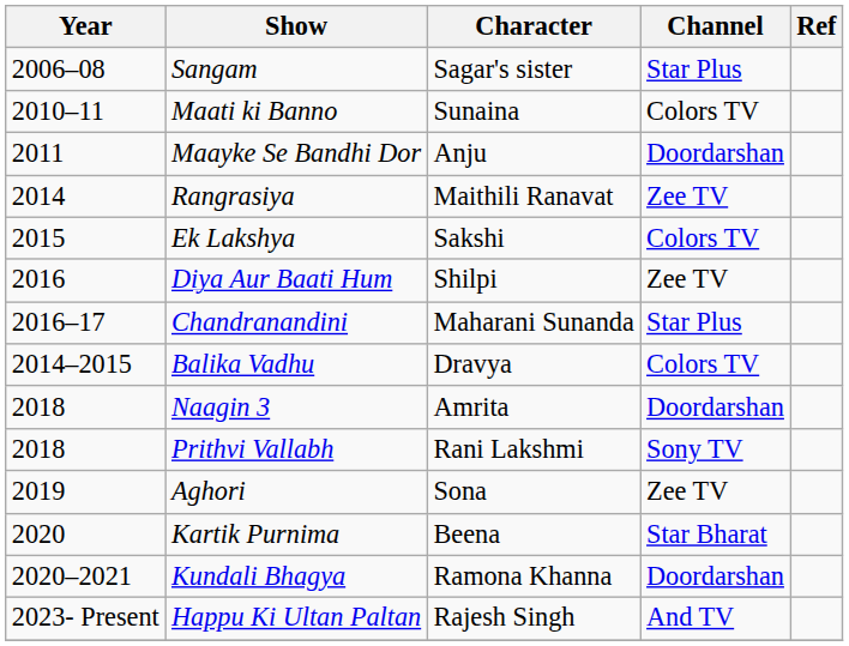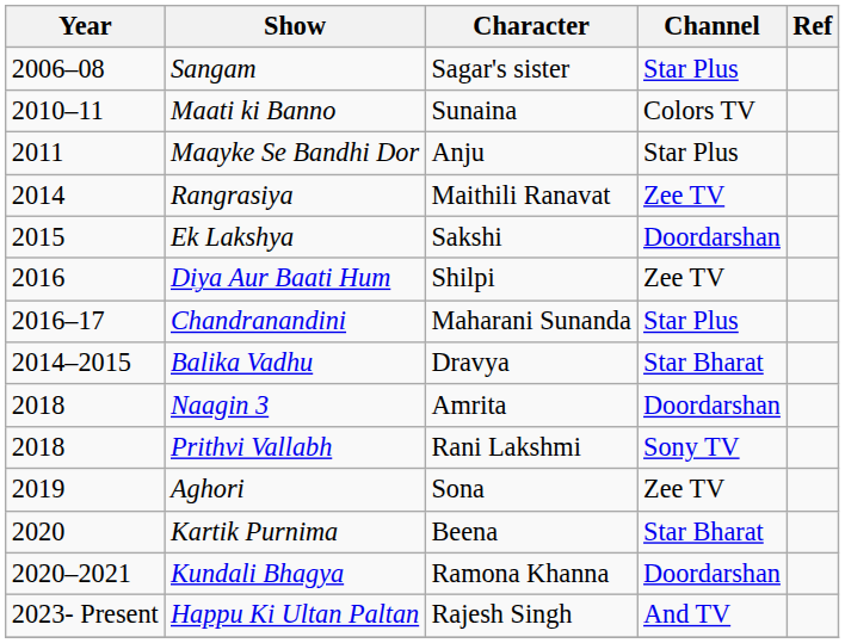Maayke Se Bandhi Dor | Channel: Doordarshan -> Star Plus
Ek Lakshya | Channel: Colors TV -> Doordarshan
Balika Vadhu | Channel: Colors TV -> Star Bharat
